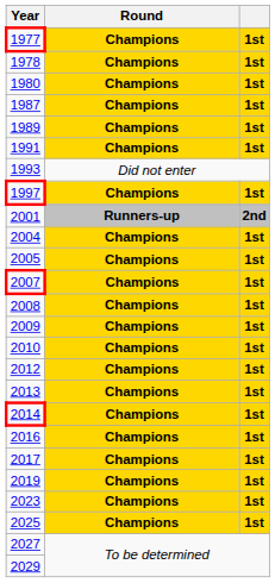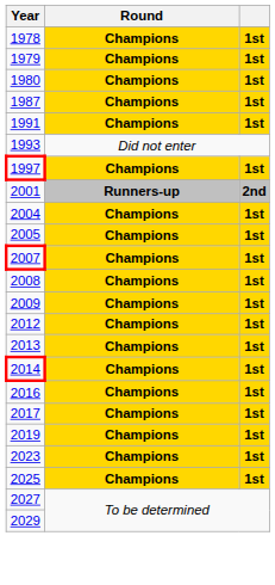- row: 1977 | Champions | 1st
+ row: 1979 | Champions | 1st
- row: 1989 | Champions | 1st
- row: 2010 | Champions | 1st
